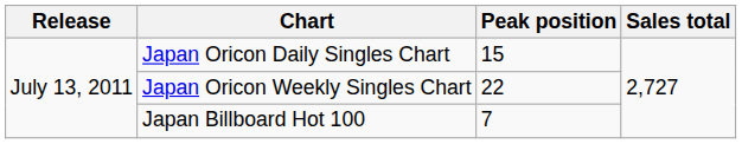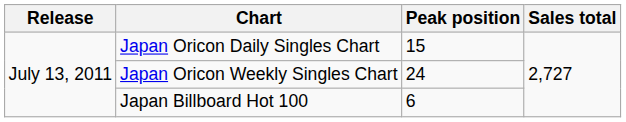Japan Oricon Weekly Singles Chart | Peak position: 22 -> 24
Japan Billboard Hot 100 | Peak position: 7 -> 6
